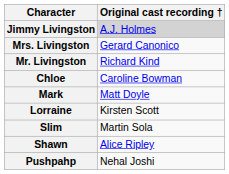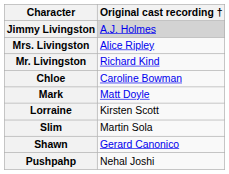Mrs. Livingston | Original cast recording †: Gerard Canonico -> Alice Ripley
Shawn | Original cast recording †: Alice Ripley -> Gerard Canonico
